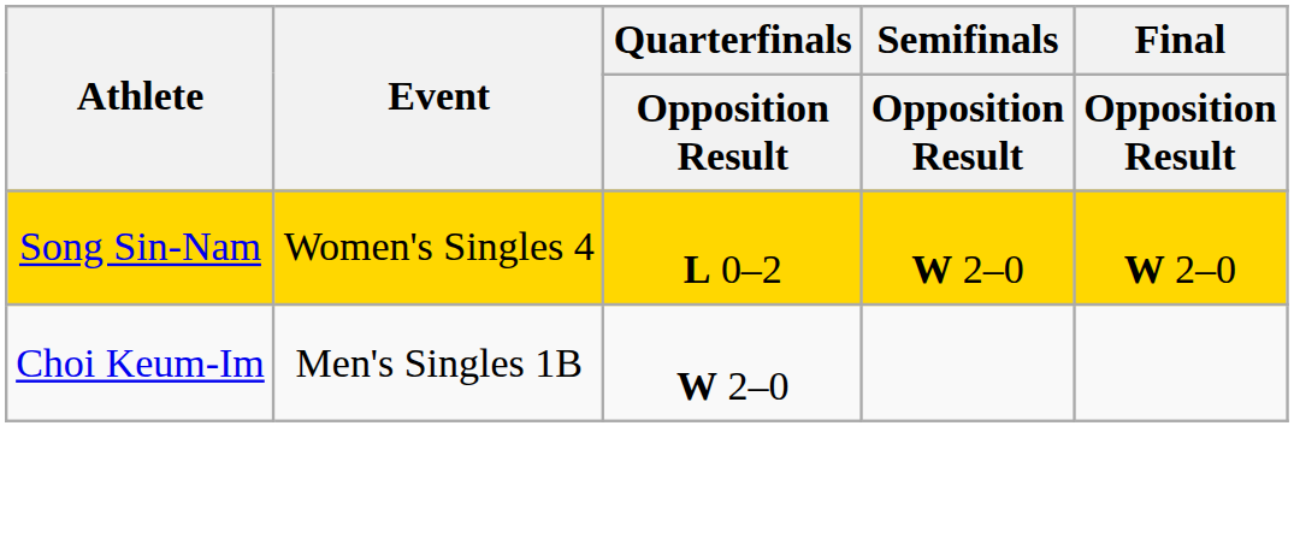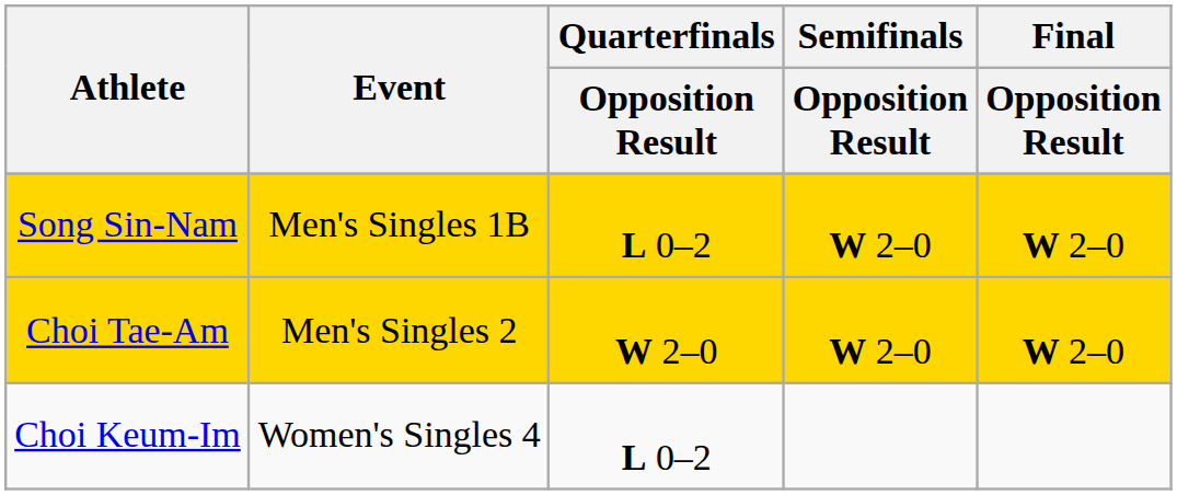Song Sin-Nam | Event: Women's Singles 4 -> Men's Singles 1B
+ row: Choi Tae-Am | Men's Singles 2 | W 2–0 | W 2–0 | W 2–0
Choi Keum-Im | Event: Men's Singles 1B -> Women's Singles 4
Choi Keum-Im | Quarterfinals / Opposition Result: W 2–0 -> L 0–2
